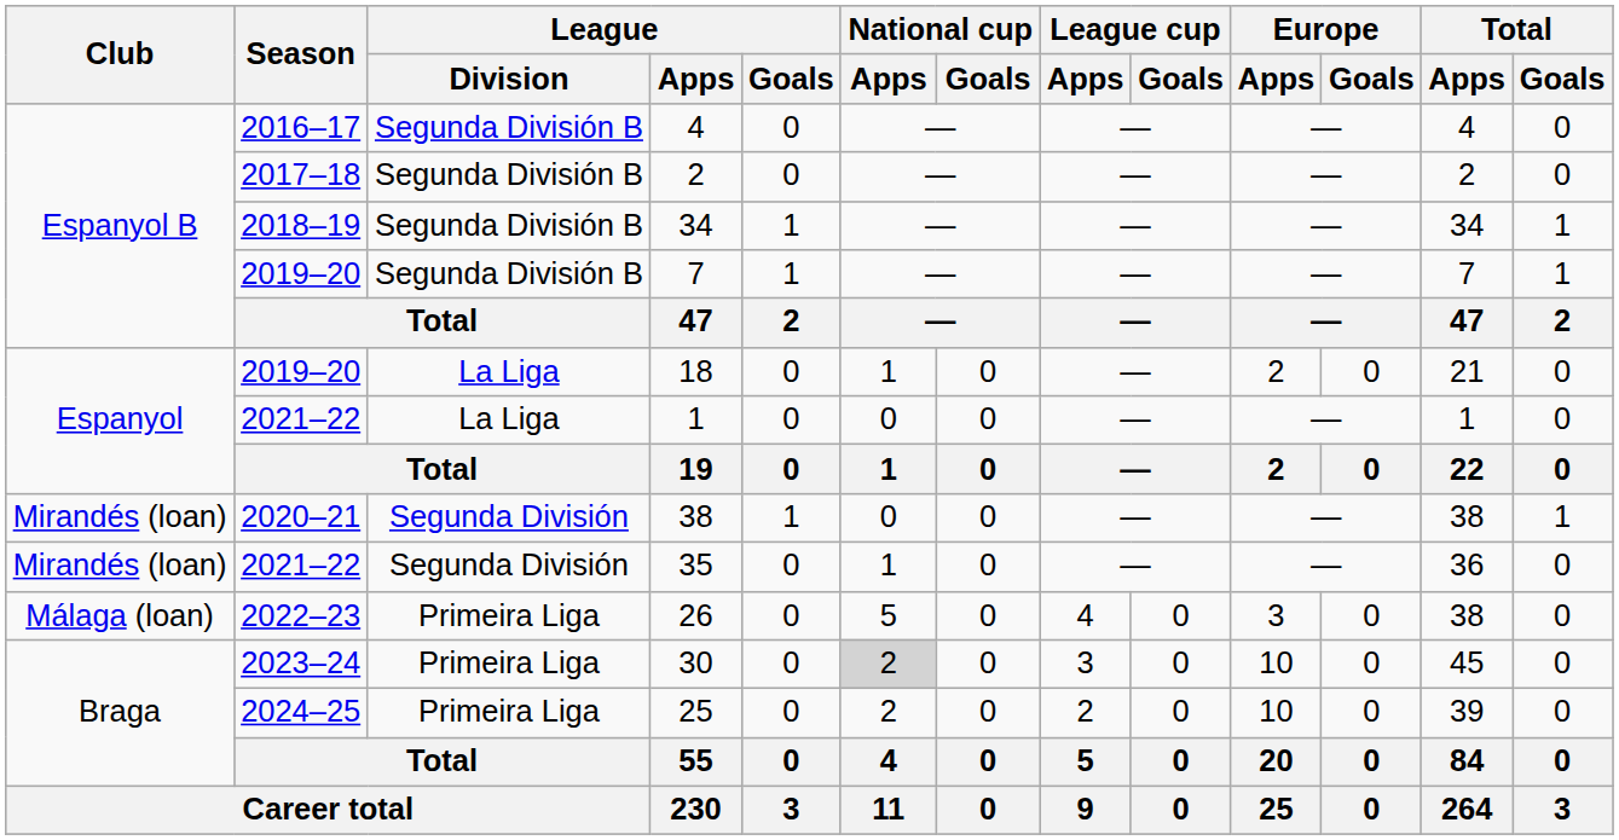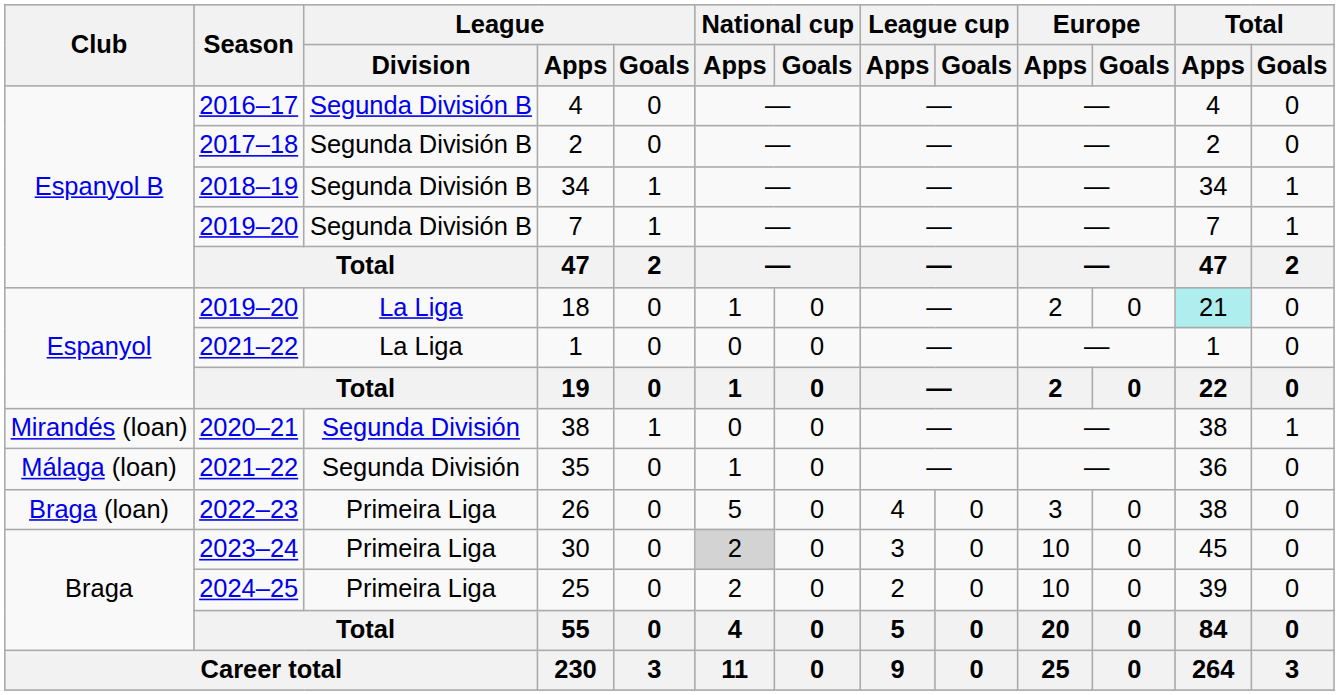18 | Total / Apps: no background -> paleturquoise background
35 | Club: Mirandés (loan) -> Málaga (loan)
26 | Club: Málaga (loan) -> Braga (loan)
